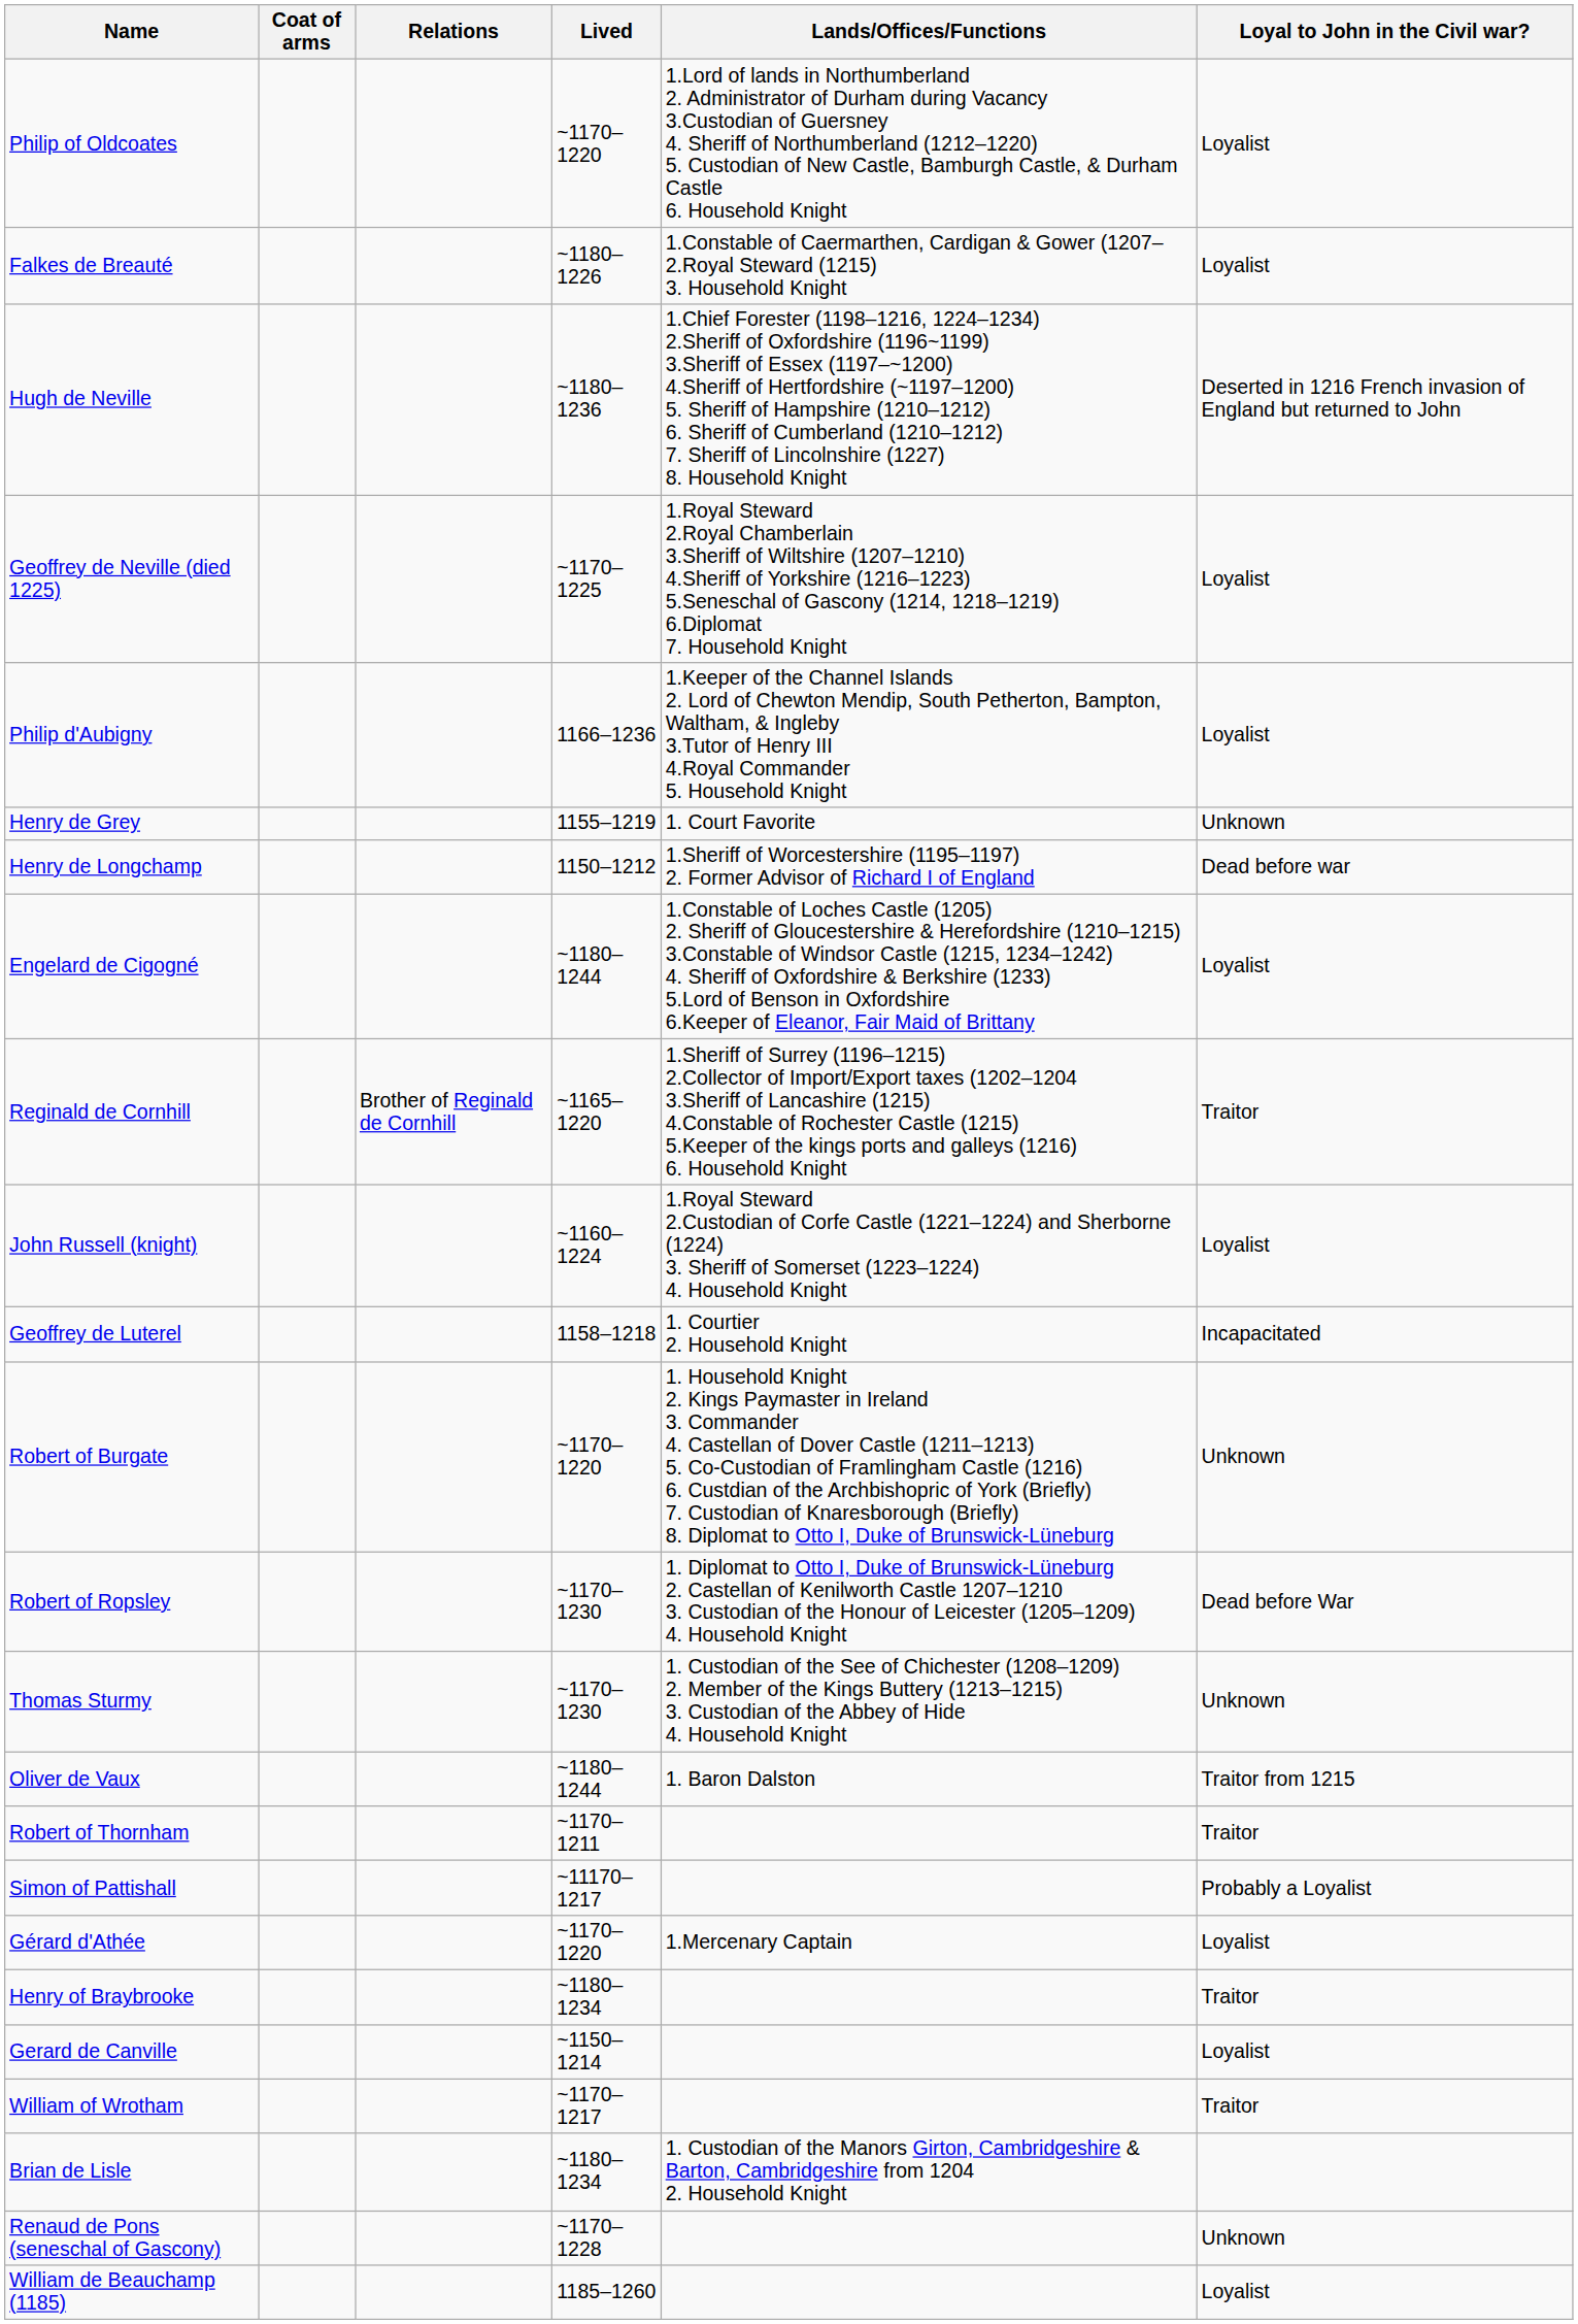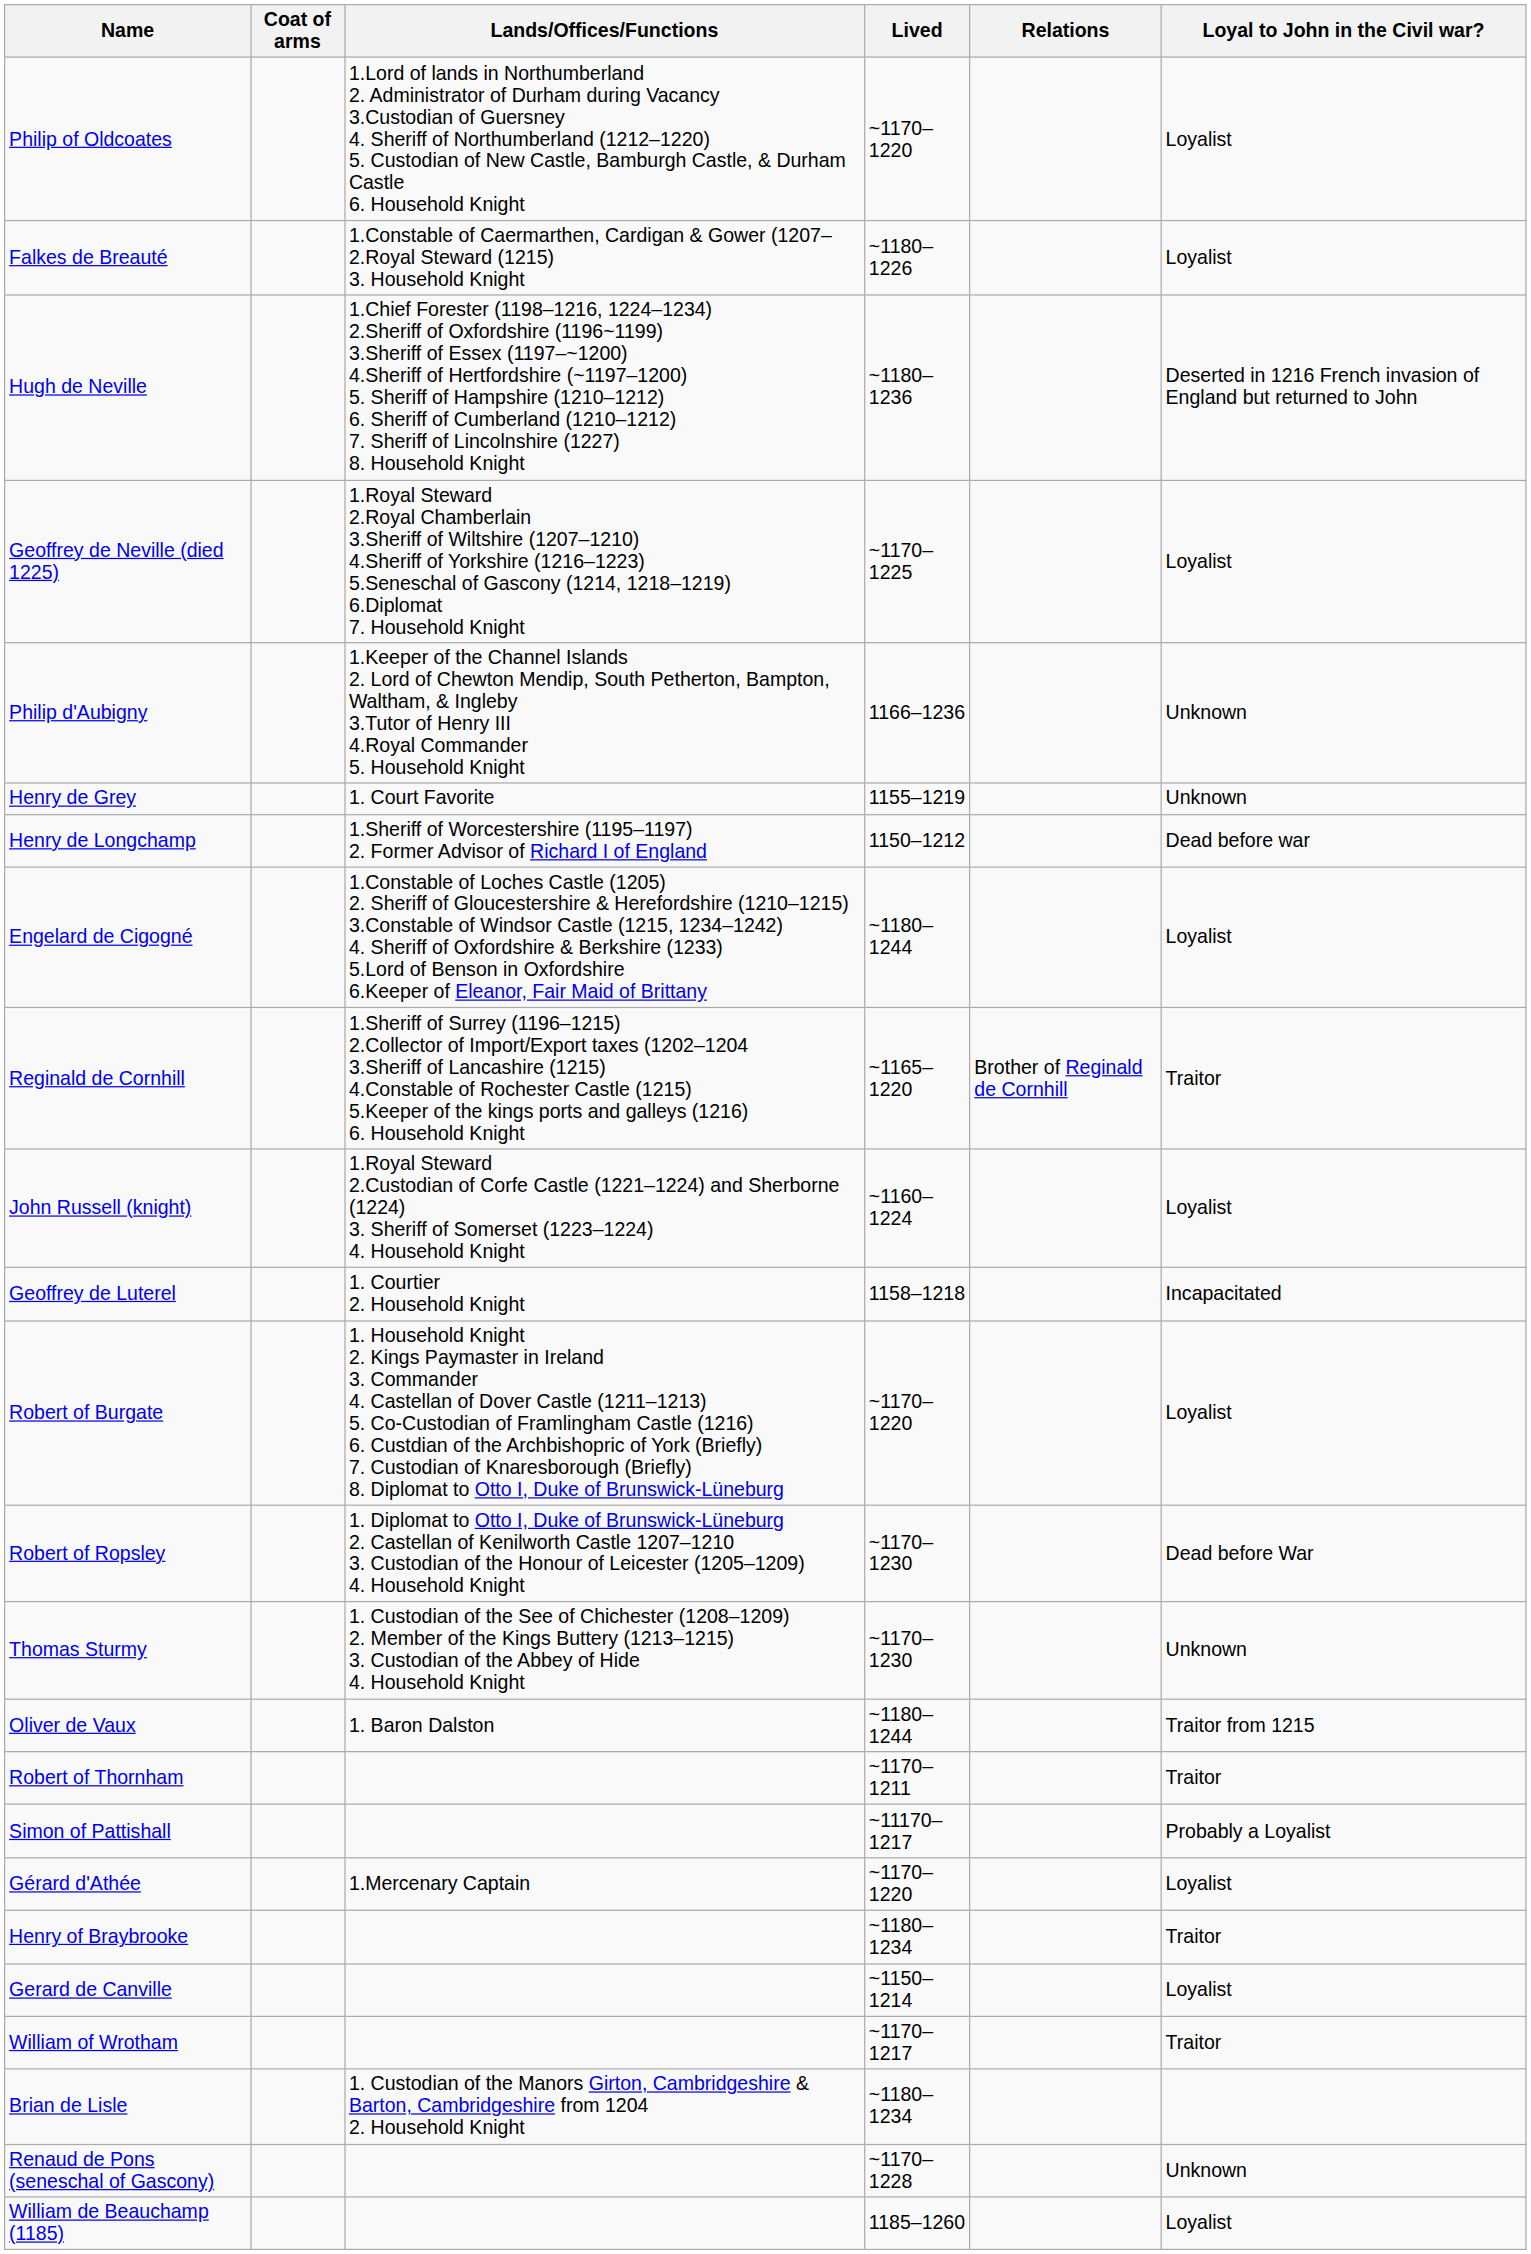columns swapped: Relations <-> Lands/Offices/Functions
Philip d'Aubigny | Loyal to John in the Civil war?: Loyalist -> Unknown
Robert of Burgate | Loyal to John in the Civil war?: Unknown -> Loyalist
